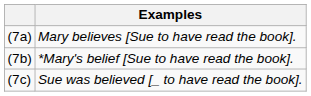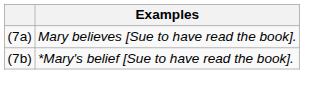- row: (7c) | Sue was believed [_ to have read the book].
